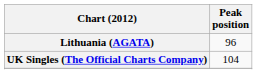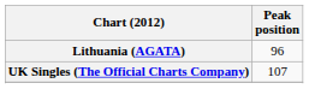UK Singles (The Official Charts Company) | Peak position: 104 -> 107
